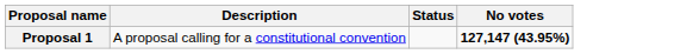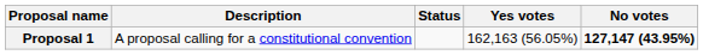+ column: Yes votes | 162,163 (56.05%)
